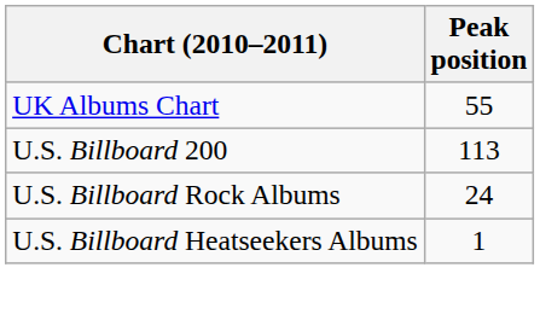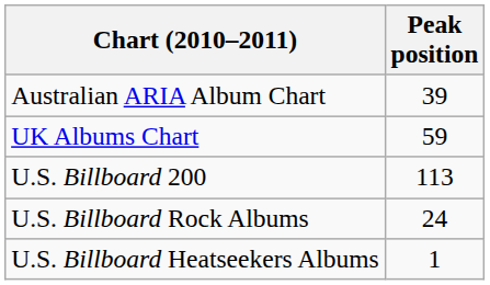+ row: Australian ARIA Album Chart | 39
UK Albums Chart | Peak position: 55 -> 59
